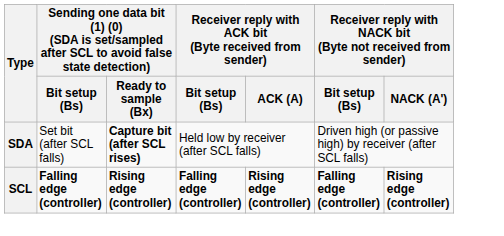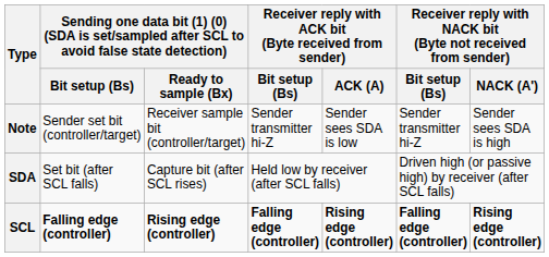+ row: Note | Sender set bit (controller/target) | Receiver sample bit (controller/target) | Sender transmitter hi-Z | Sender sees SDA is low | Sender transmitter hi-Z | Sender sees SDA is high
SDA | column 3: bold -> normal
